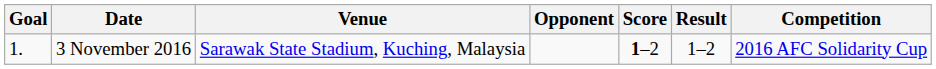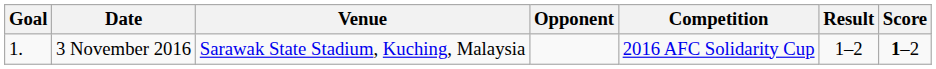columns swapped: Score <-> Competition
